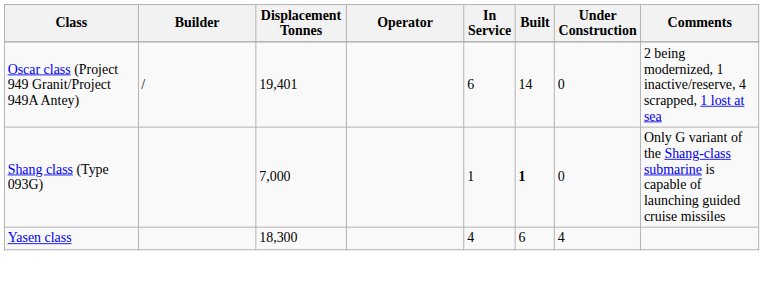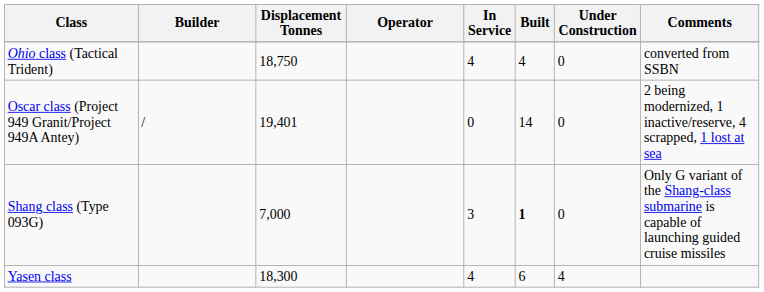+ row: Ohio class (Tactical Trident) | 18,750 | 4 | 4 | 0 | converted from SSBN
Oscar class (Project 949 Granit/Project 949A Antey) | In Service: 6 -> 0
Shang class (Type 093G) | In Service: 1 -> 3
